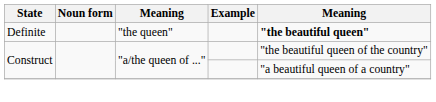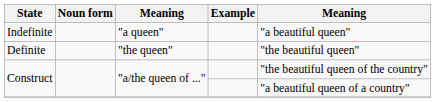+ row: Indefinite | "a queen" | "a beautiful queen"
Definite | column 5: bold -> normal
